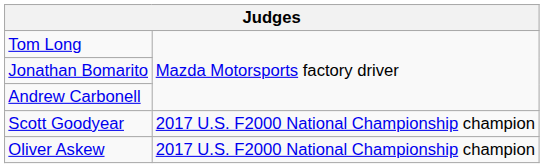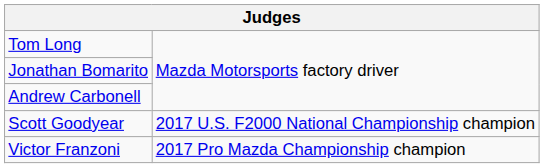+ row: Victor Franzoni | 2017 Pro Mazda Championship champion
- row: Oliver Askew | 2017 U.S. F2000 National Championship champion
